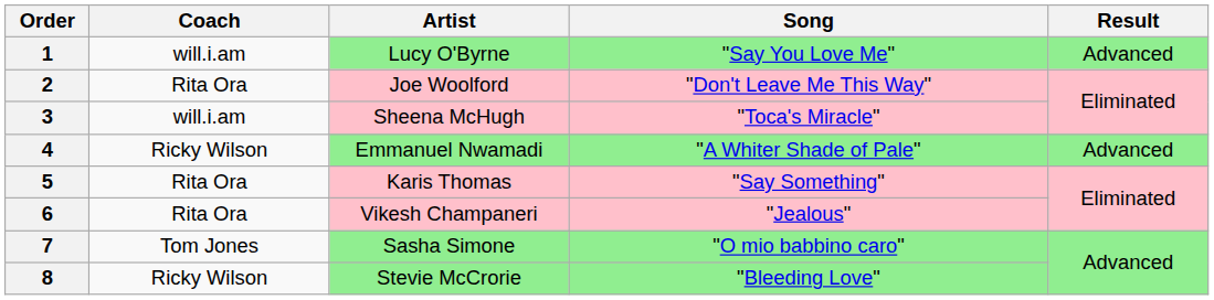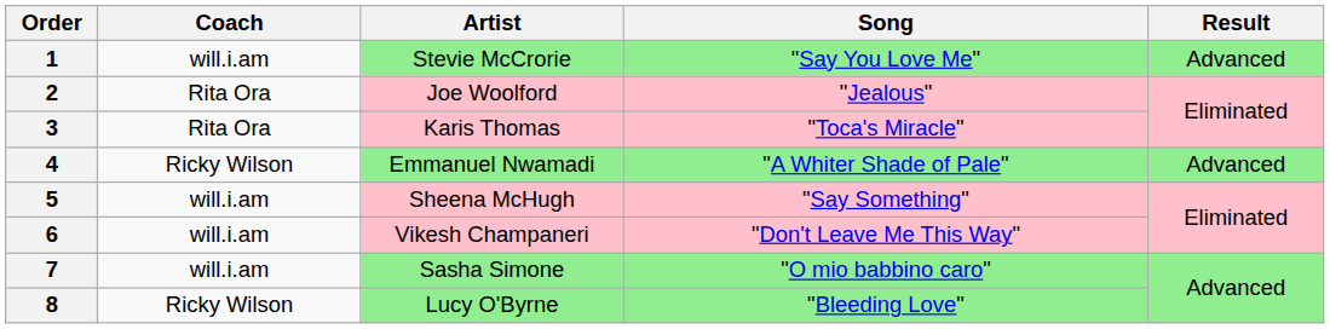1 | Artist: Lucy O'Byrne -> Stevie McCrorie
2 | Song: "Don't Leave Me This Way" -> "Jealous"
3 | Coach: will.i.am -> Rita Ora
3 | Artist: Sheena McHugh -> Karis Thomas
5 | Coach: Rita Ora -> will.i.am
5 | Artist: Karis Thomas -> Sheena McHugh
6 | Coach: Rita Ora -> will.i.am
6 | Song: "Jealous" -> "Don't Leave Me This Way"
7 | Coach: Tom Jones -> will.i.am
8 | Artist: Stevie McCrorie -> Lucy O'Byrne
